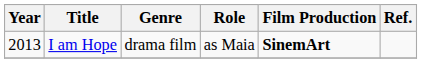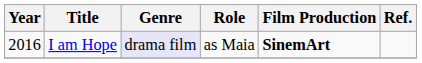I am Hope | Year: 2013 -> 2016
I am Hope | Genre: no background -> lavender background
